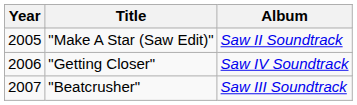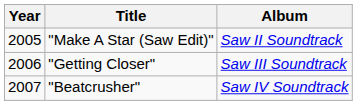"Getting Closer" | column 5: Saw IV Soundtrack -> Saw III Soundtrack
"Beatcrusher" | column 5: Saw III Soundtrack -> Saw IV Soundtrack
